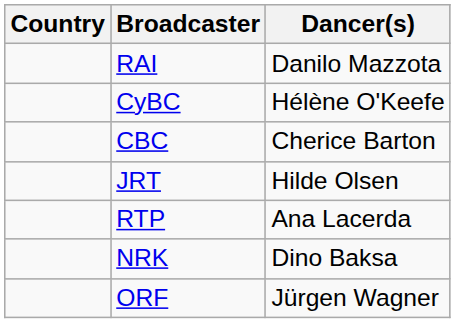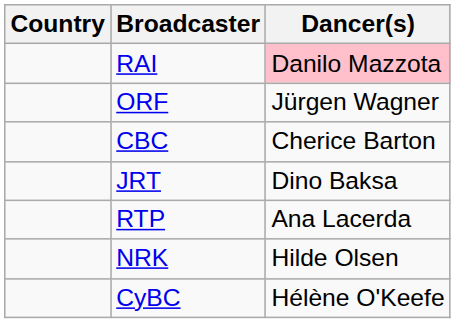RAI | Dancer(s): no background -> pink background
rows swapped: CyBC <-> ORF
JRT | Dancer(s): Hilde Olsen -> Dino Baksa
NRK | Dancer(s): Dino Baksa -> Hilde Olsen
